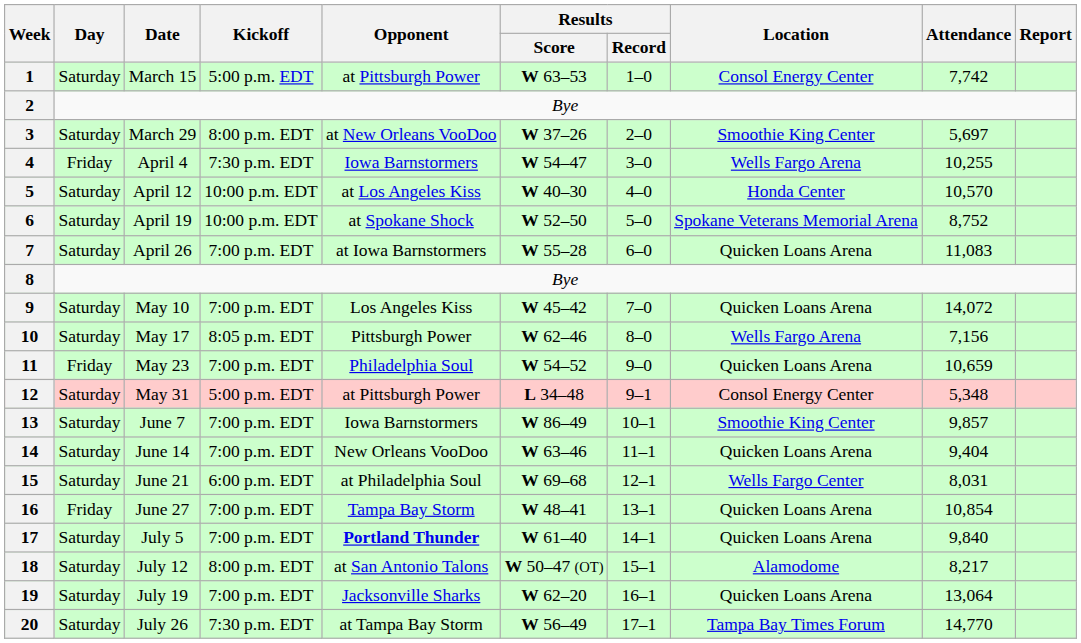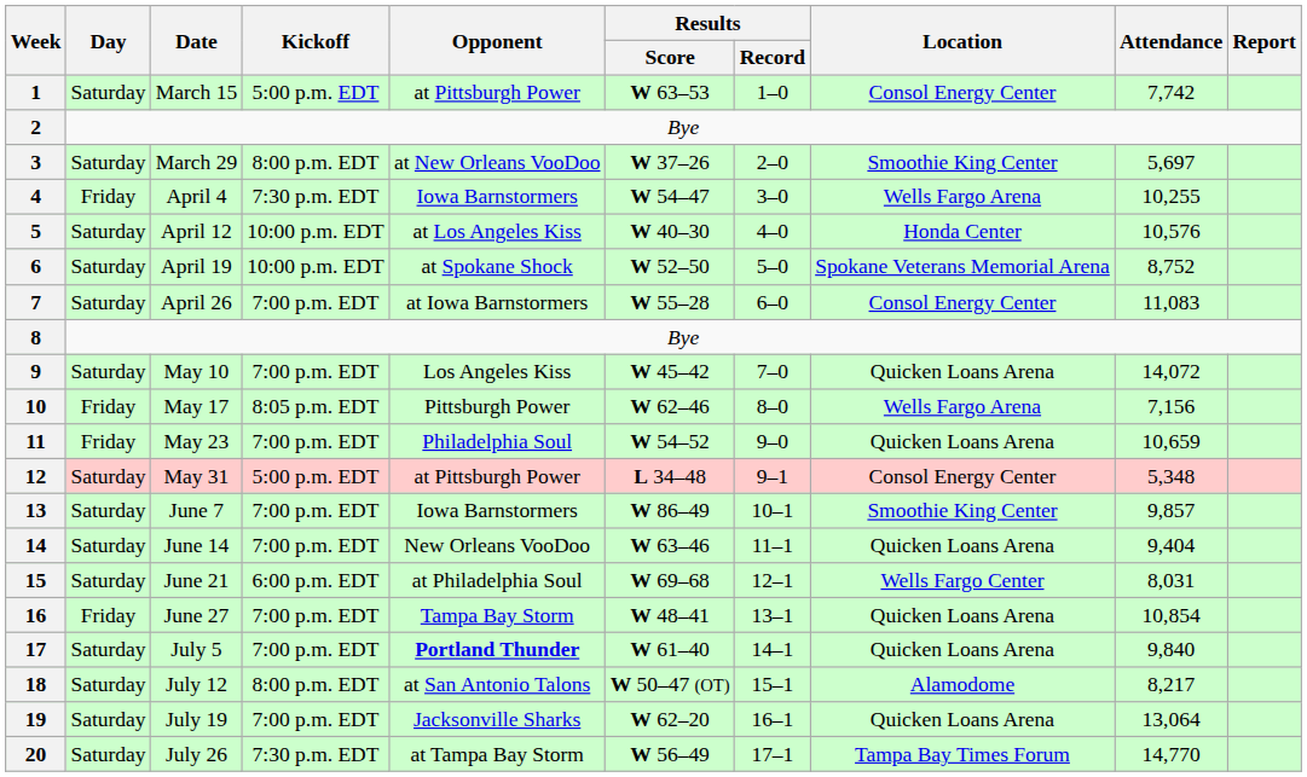5 | Attendance: 10,570 -> 10,576
7 | Location: Quicken Loans Arena -> Consol Energy Center
10 | Day: Saturday -> Friday
